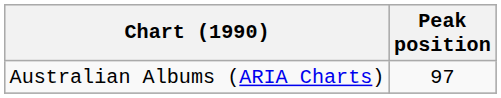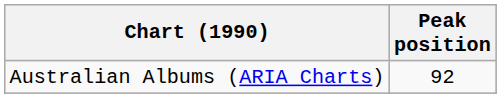Australian Albums (ARIA Charts) | Peak position: 97 -> 92
